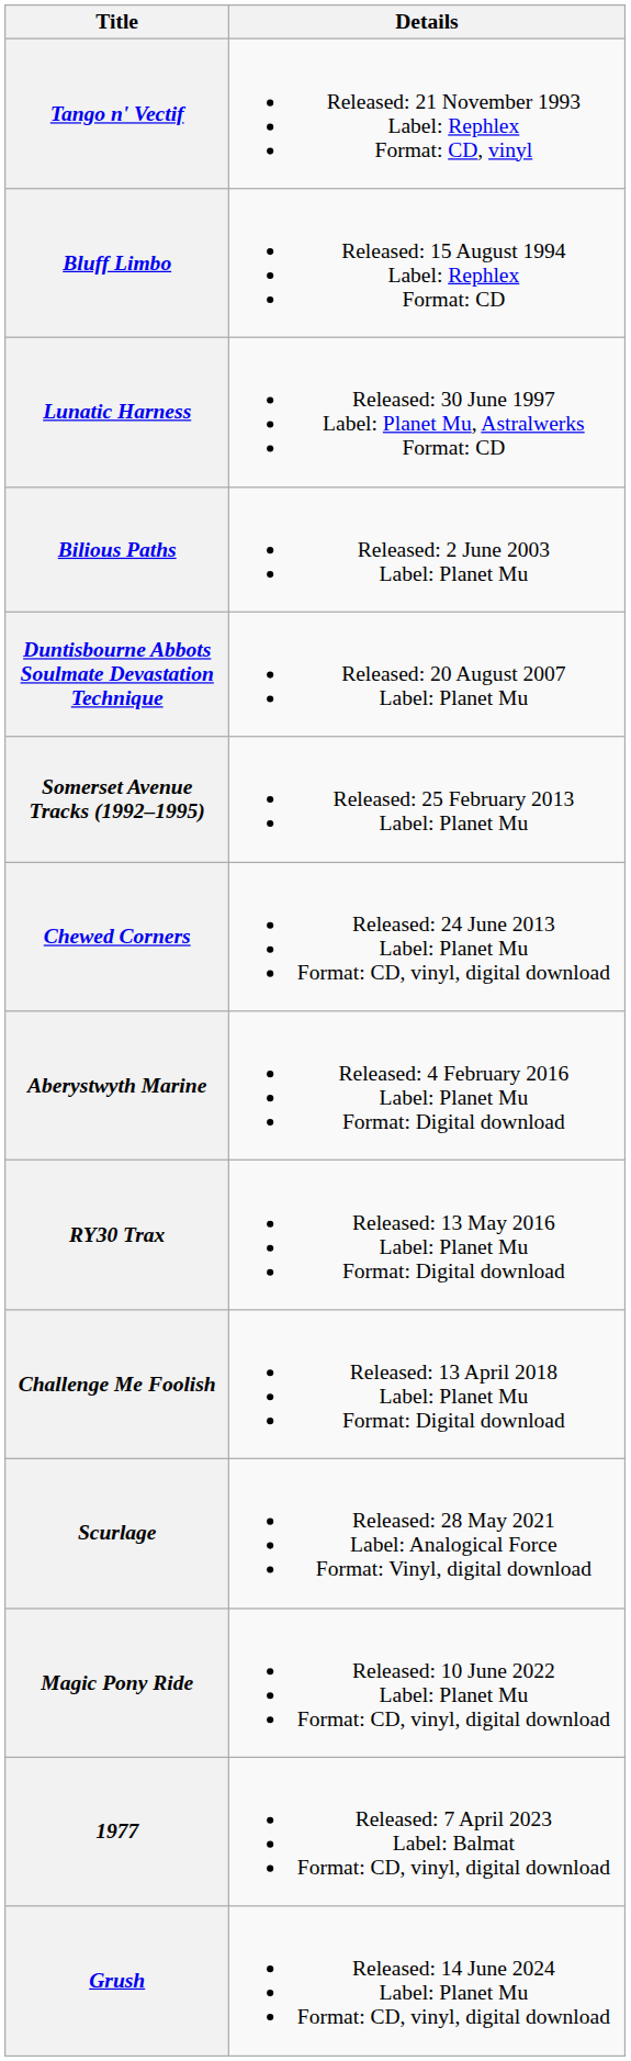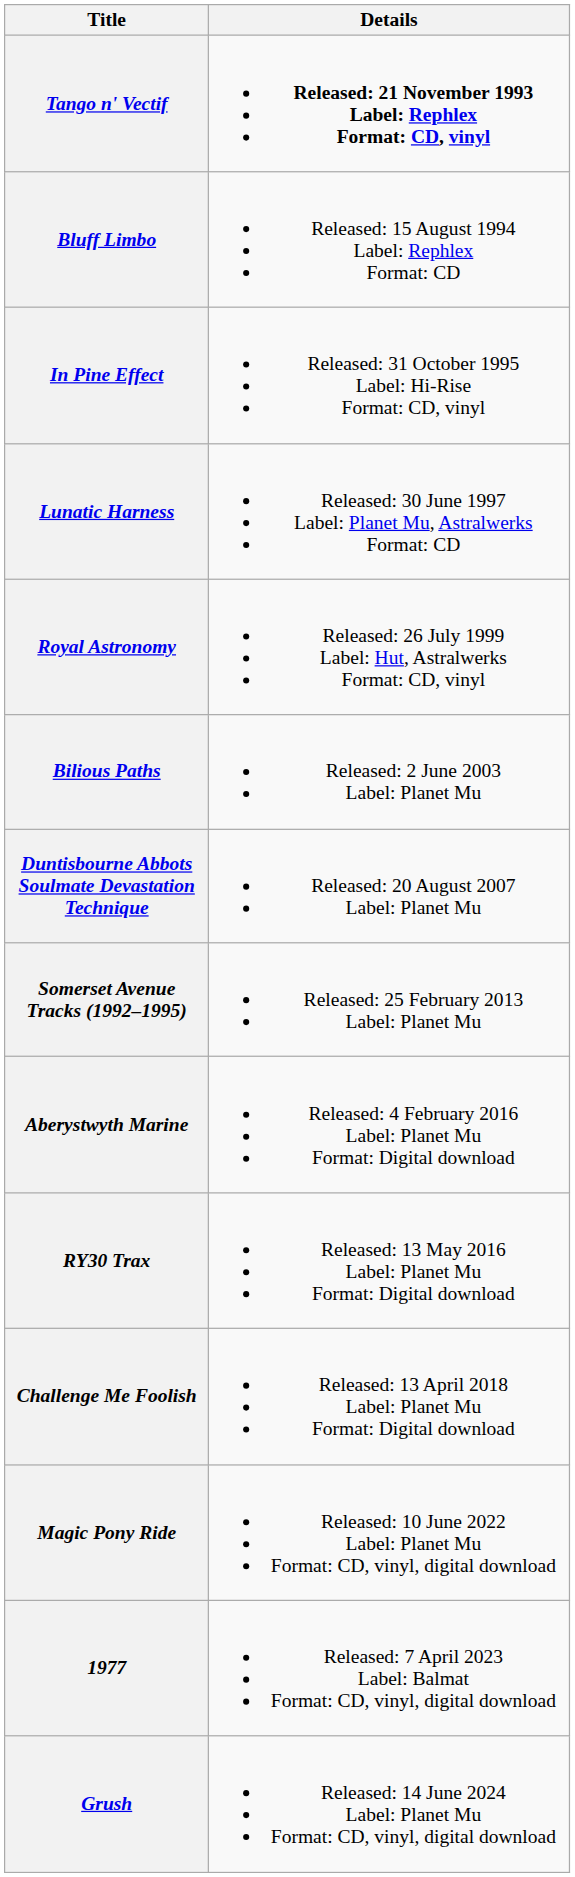Tango n' Vectif | Details: normal -> bold
+ row: In Pine Effect | Released: 31 October 1995 Label: Hi-Rise Format: CD, vinyl
+ row: Royal Astronomy | Released: 26 July 1999 Label: Hut, Astralwerks Format: CD, vinyl
- row: Chewed Corners | Released: 24 June 2013 Label: Planet Mu Format: CD, vinyl, digital download
- row: Scurlage | Released: 28 May 2021 Label: Analogical Force Format: Vinyl, digital download
